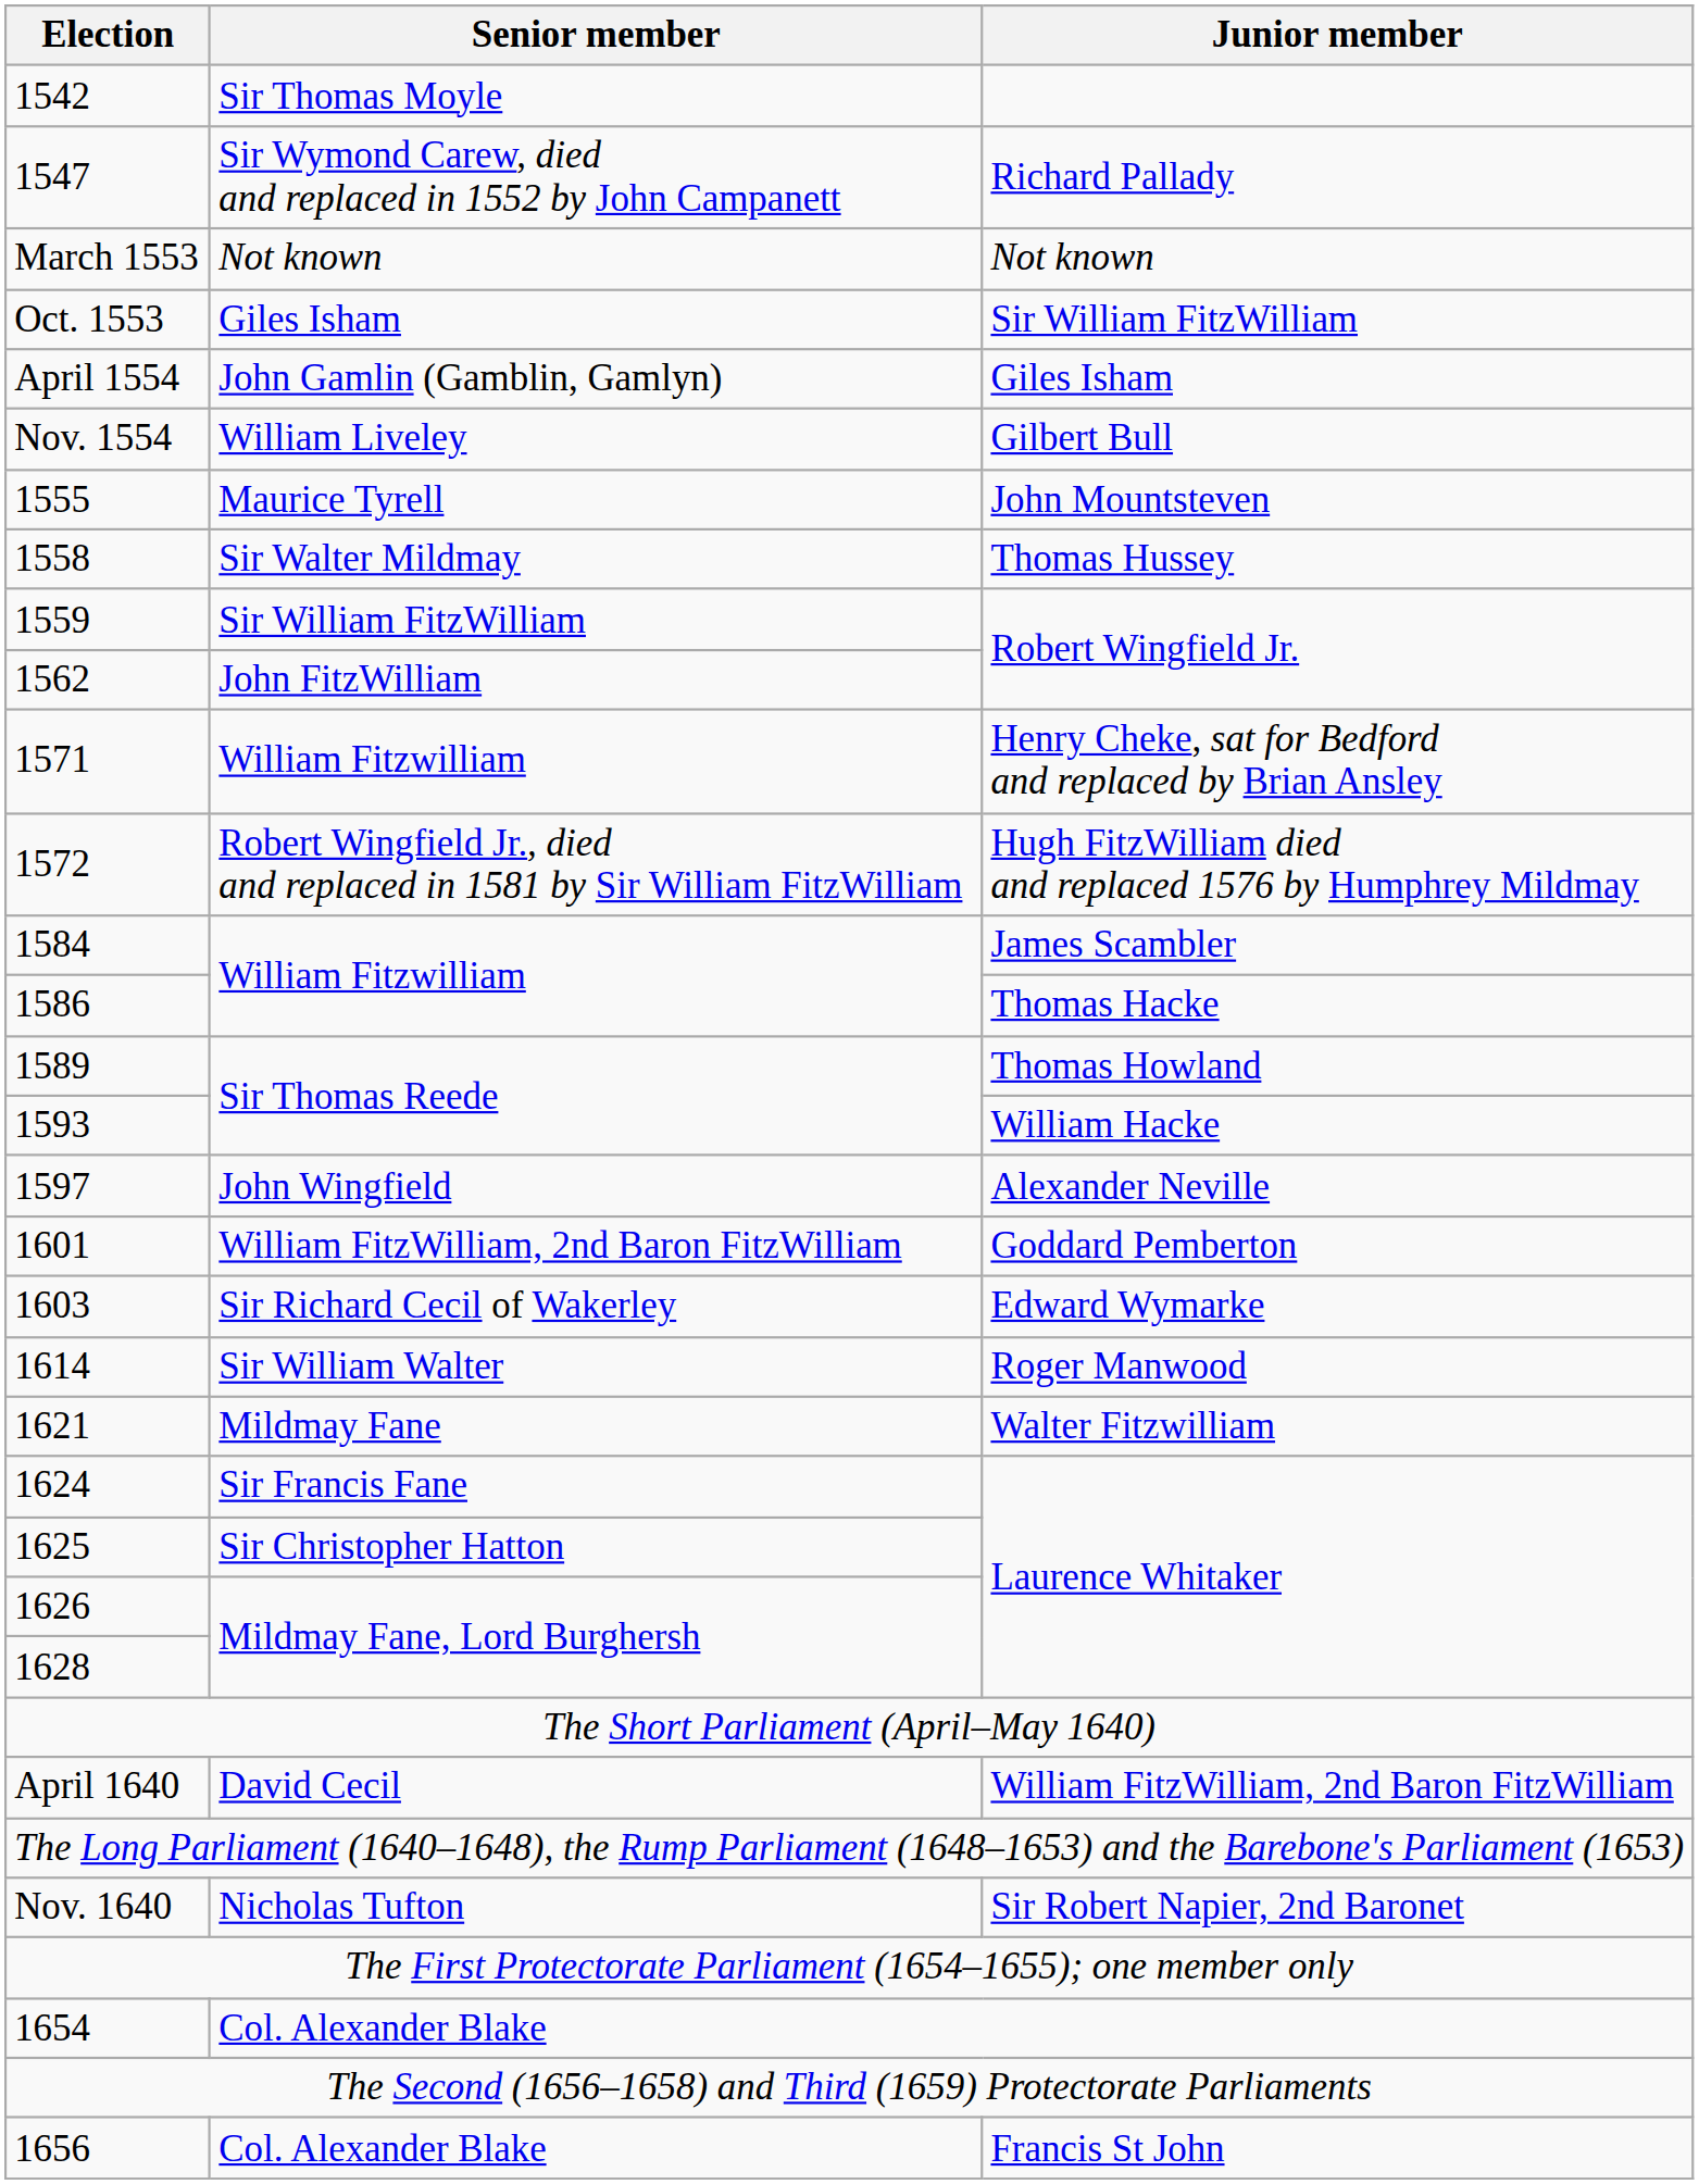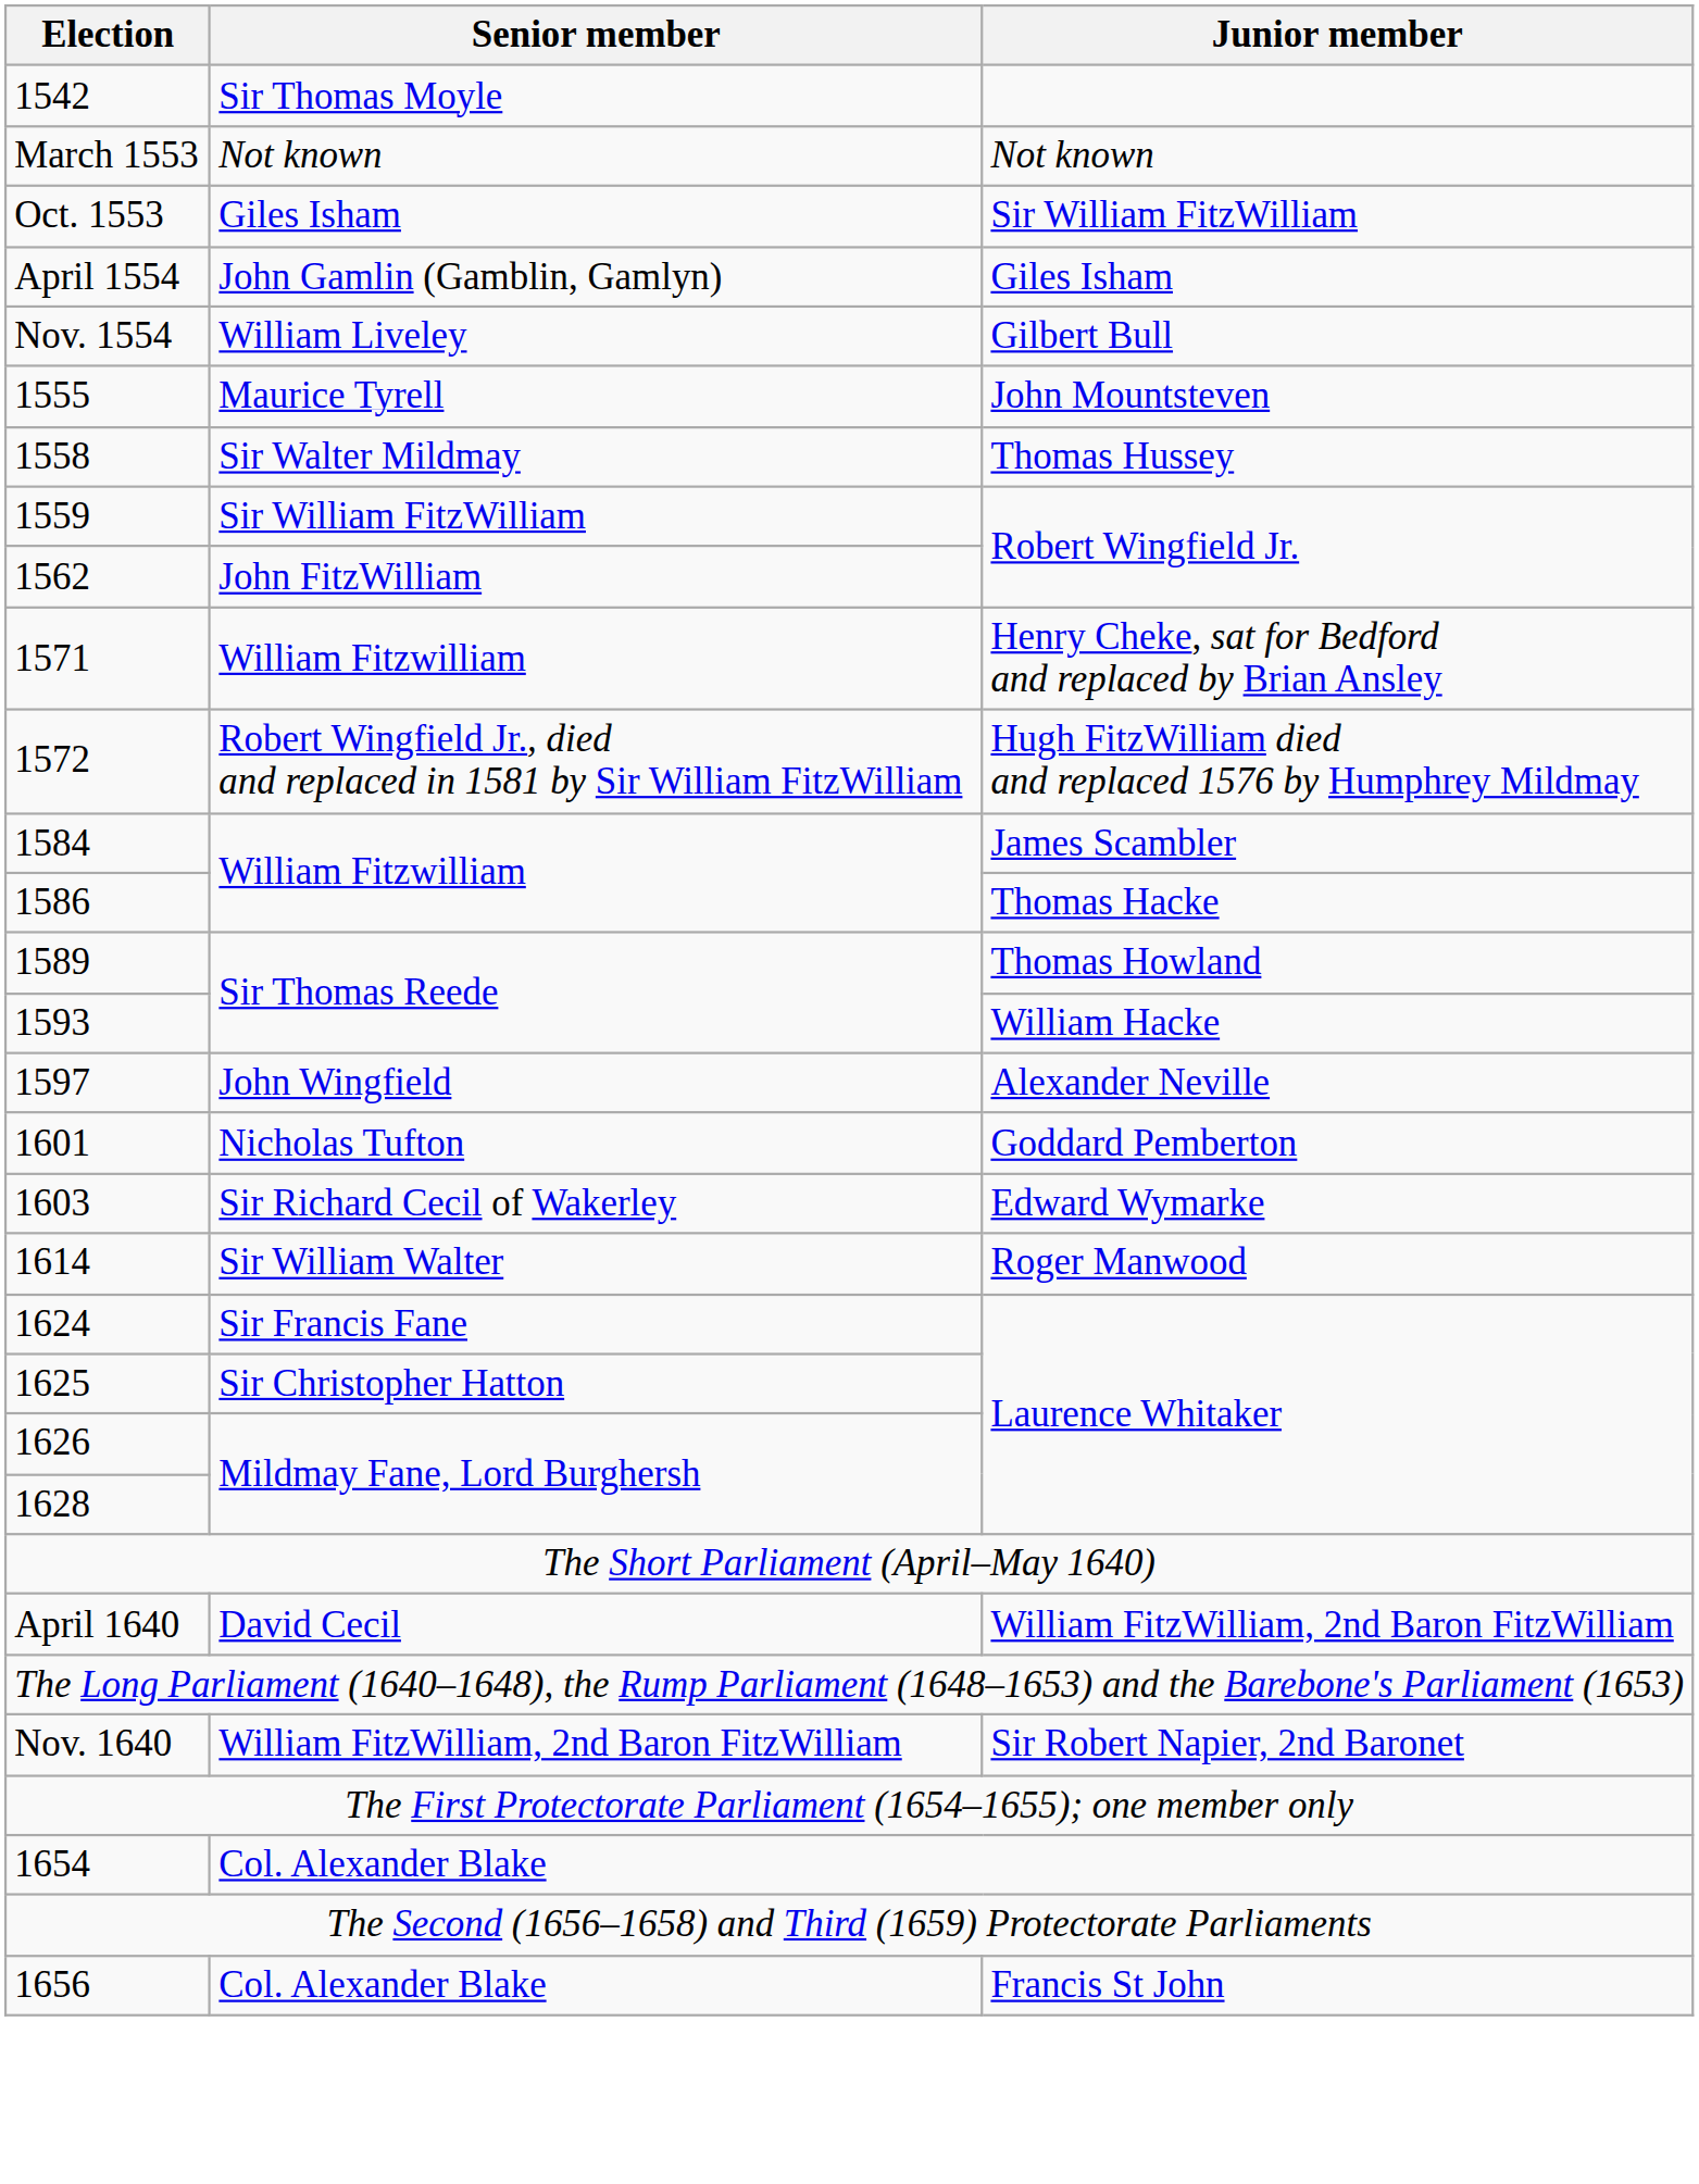- row: 1547 | Sir Wymond Carew, died and replaced in 1552 by John Campanett | Richard Pallady
1601 | Senior member: William FitzWilliam, 2nd Baron FitzWilliam -> Nicholas Tufton
- row: 1621 | Mildmay Fane | Walter Fitzwilliam
Nov. 1640 | Senior member: Nicholas Tufton -> William FitzWilliam, 2nd Baron FitzWilliam
